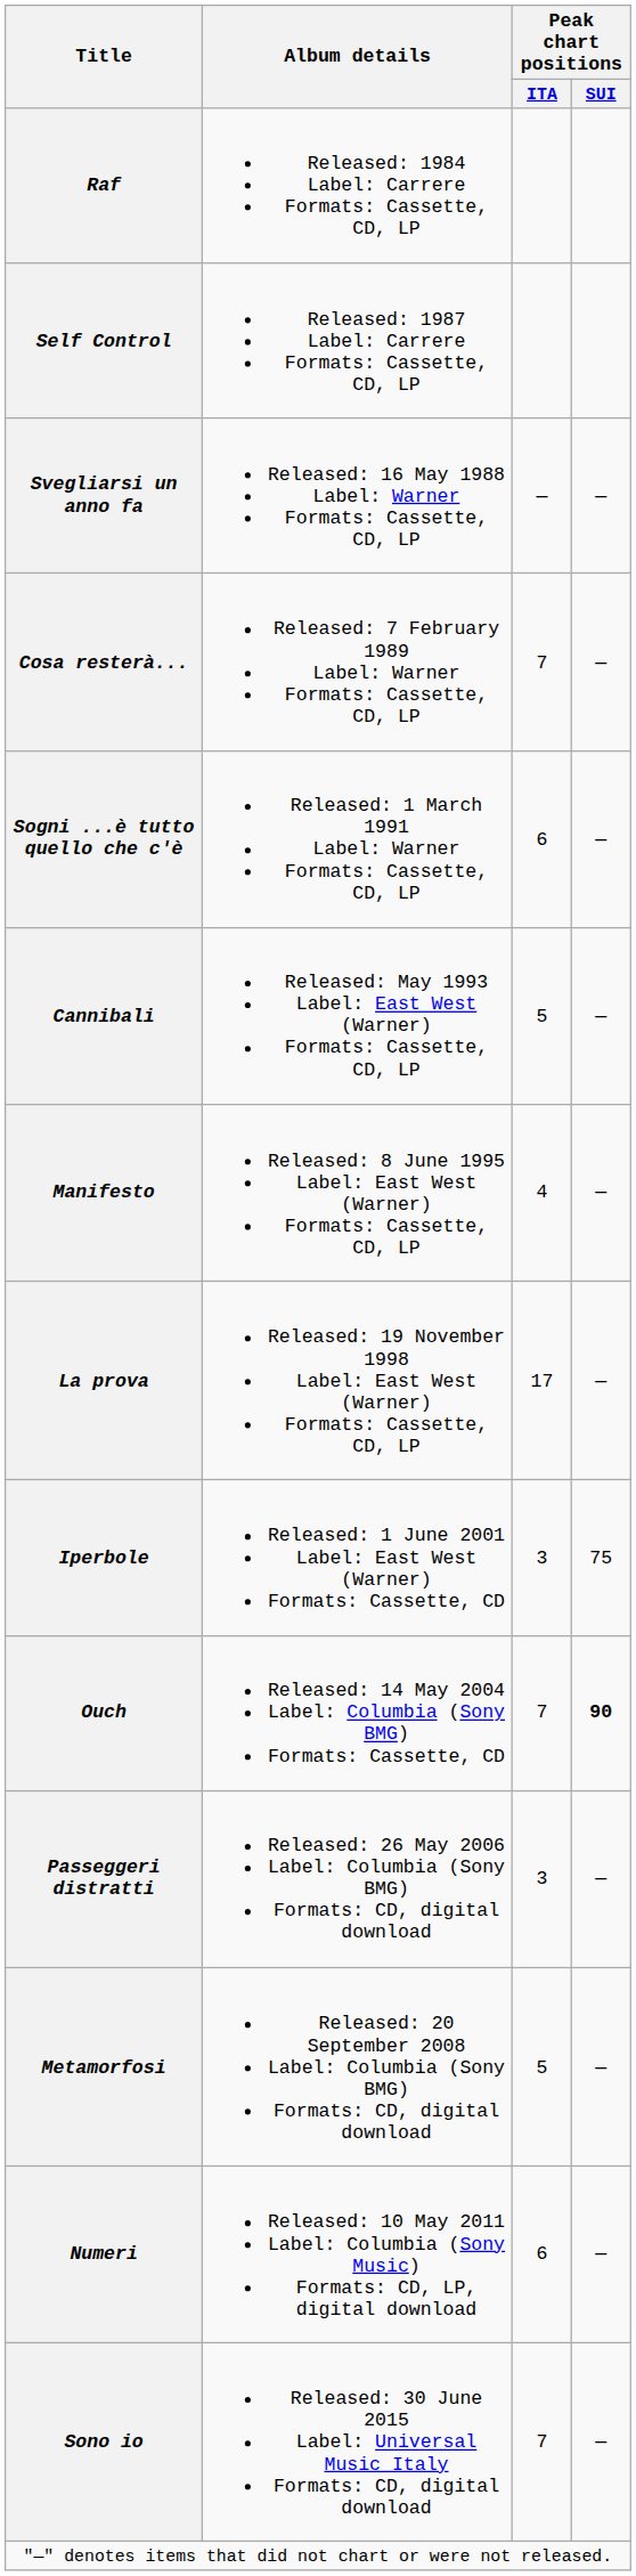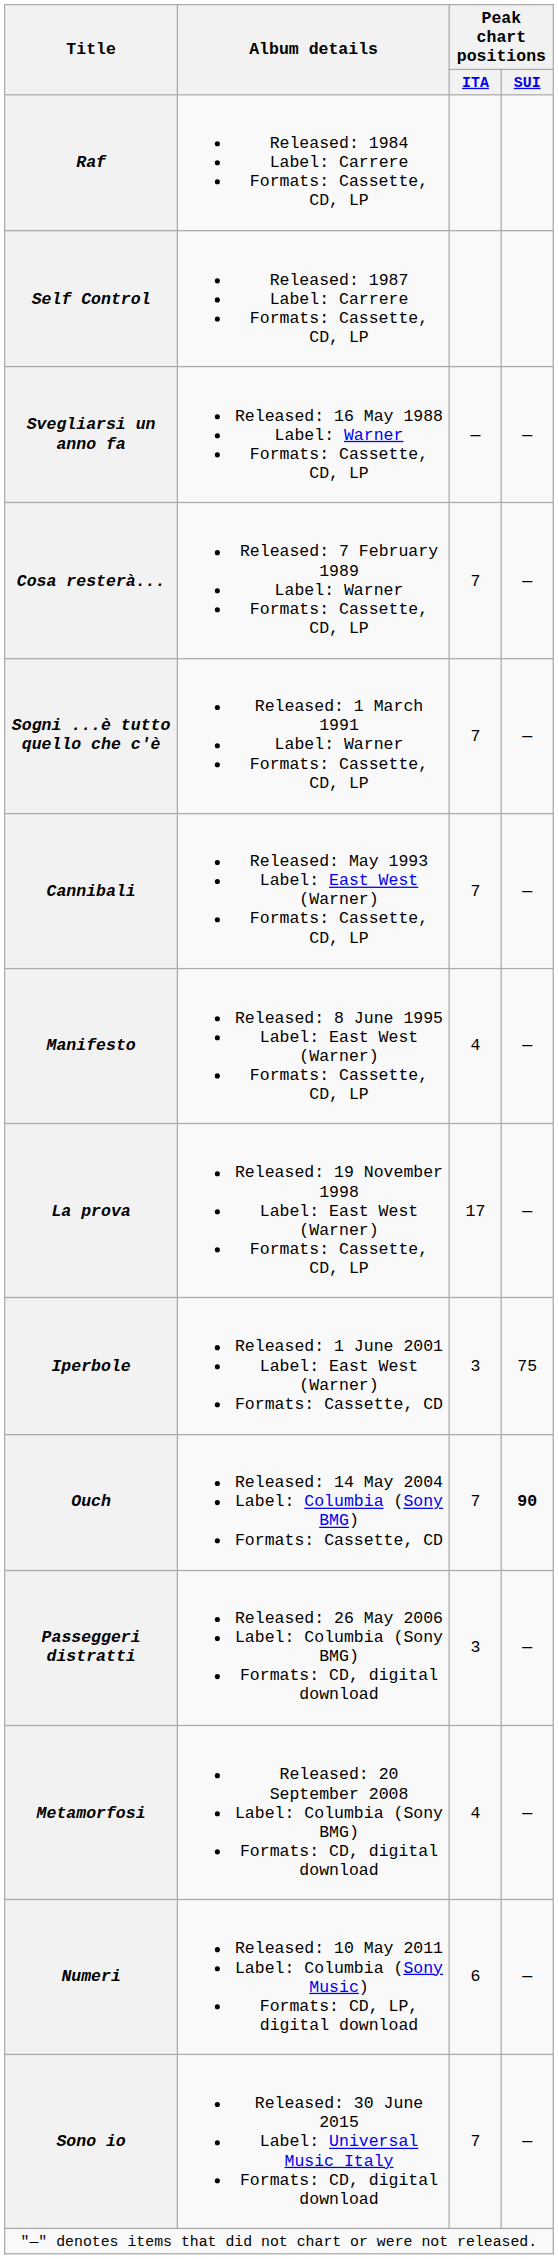Sogni ...è tutto quello che c'è | Peak chart positions / ITA: 6 -> 7
Cannibali | Peak chart positions / ITA: 5 -> 7
Metamorfosi | Peak chart positions / ITA: 5 -> 4
